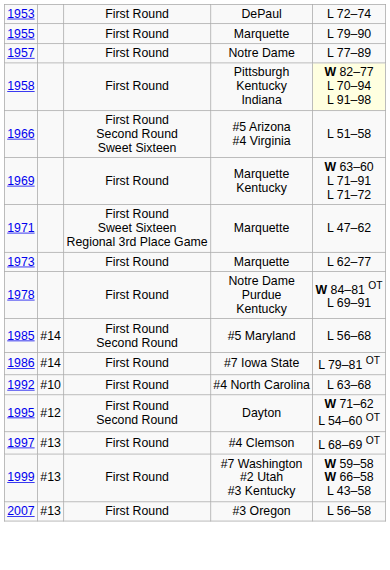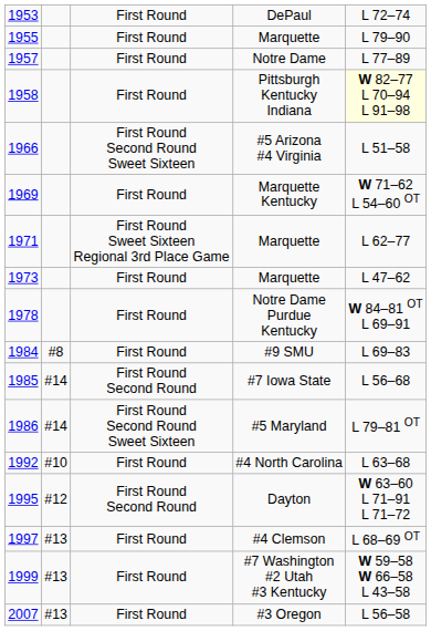1969 | column 5: W 63–60 L 71–91 L 71–72 -> W 71–62 L 54–60 OT
1971 | column 5: L 47–62 -> L 62–77
1973 | column 5: L 62–77 -> L 47–62
+ row: 1984 | #8 | First Round | #9 SMU | L 69–83
1985 | column 4: #5 Maryland -> #7 Iowa State
1986 | column 3: First Round -> First Round Second Round Sweet Sixteen
1986 | column 4: #7 Iowa State -> #5 Maryland
1995 | column 5: W 71–62 L 54–60 OT -> W 63–60 L 71–91 L 71–72
